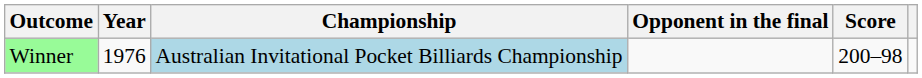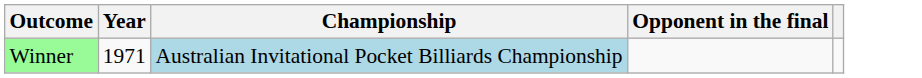- column: Score | 200–98
Winner | Year: 1976 -> 1971
